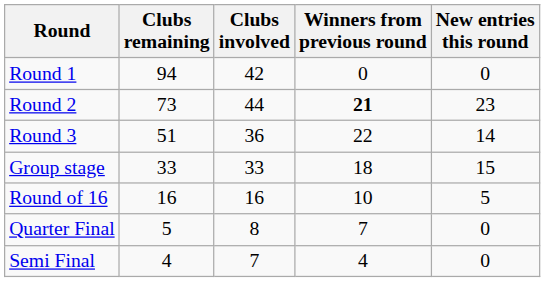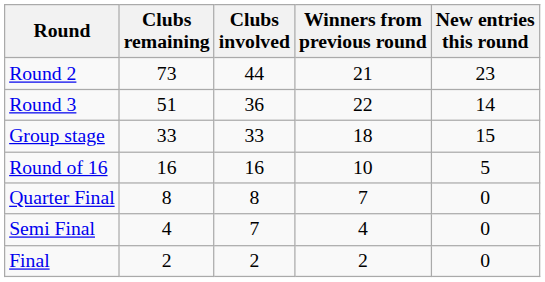- row: Round 1 | 94 | 42 | 0 | 0
Round 2 | Winners from previous round: bold -> normal
Quarter Final | Clubs remaining: 5 -> 8
+ row: Final | 2 | 2 | 2 | 0
